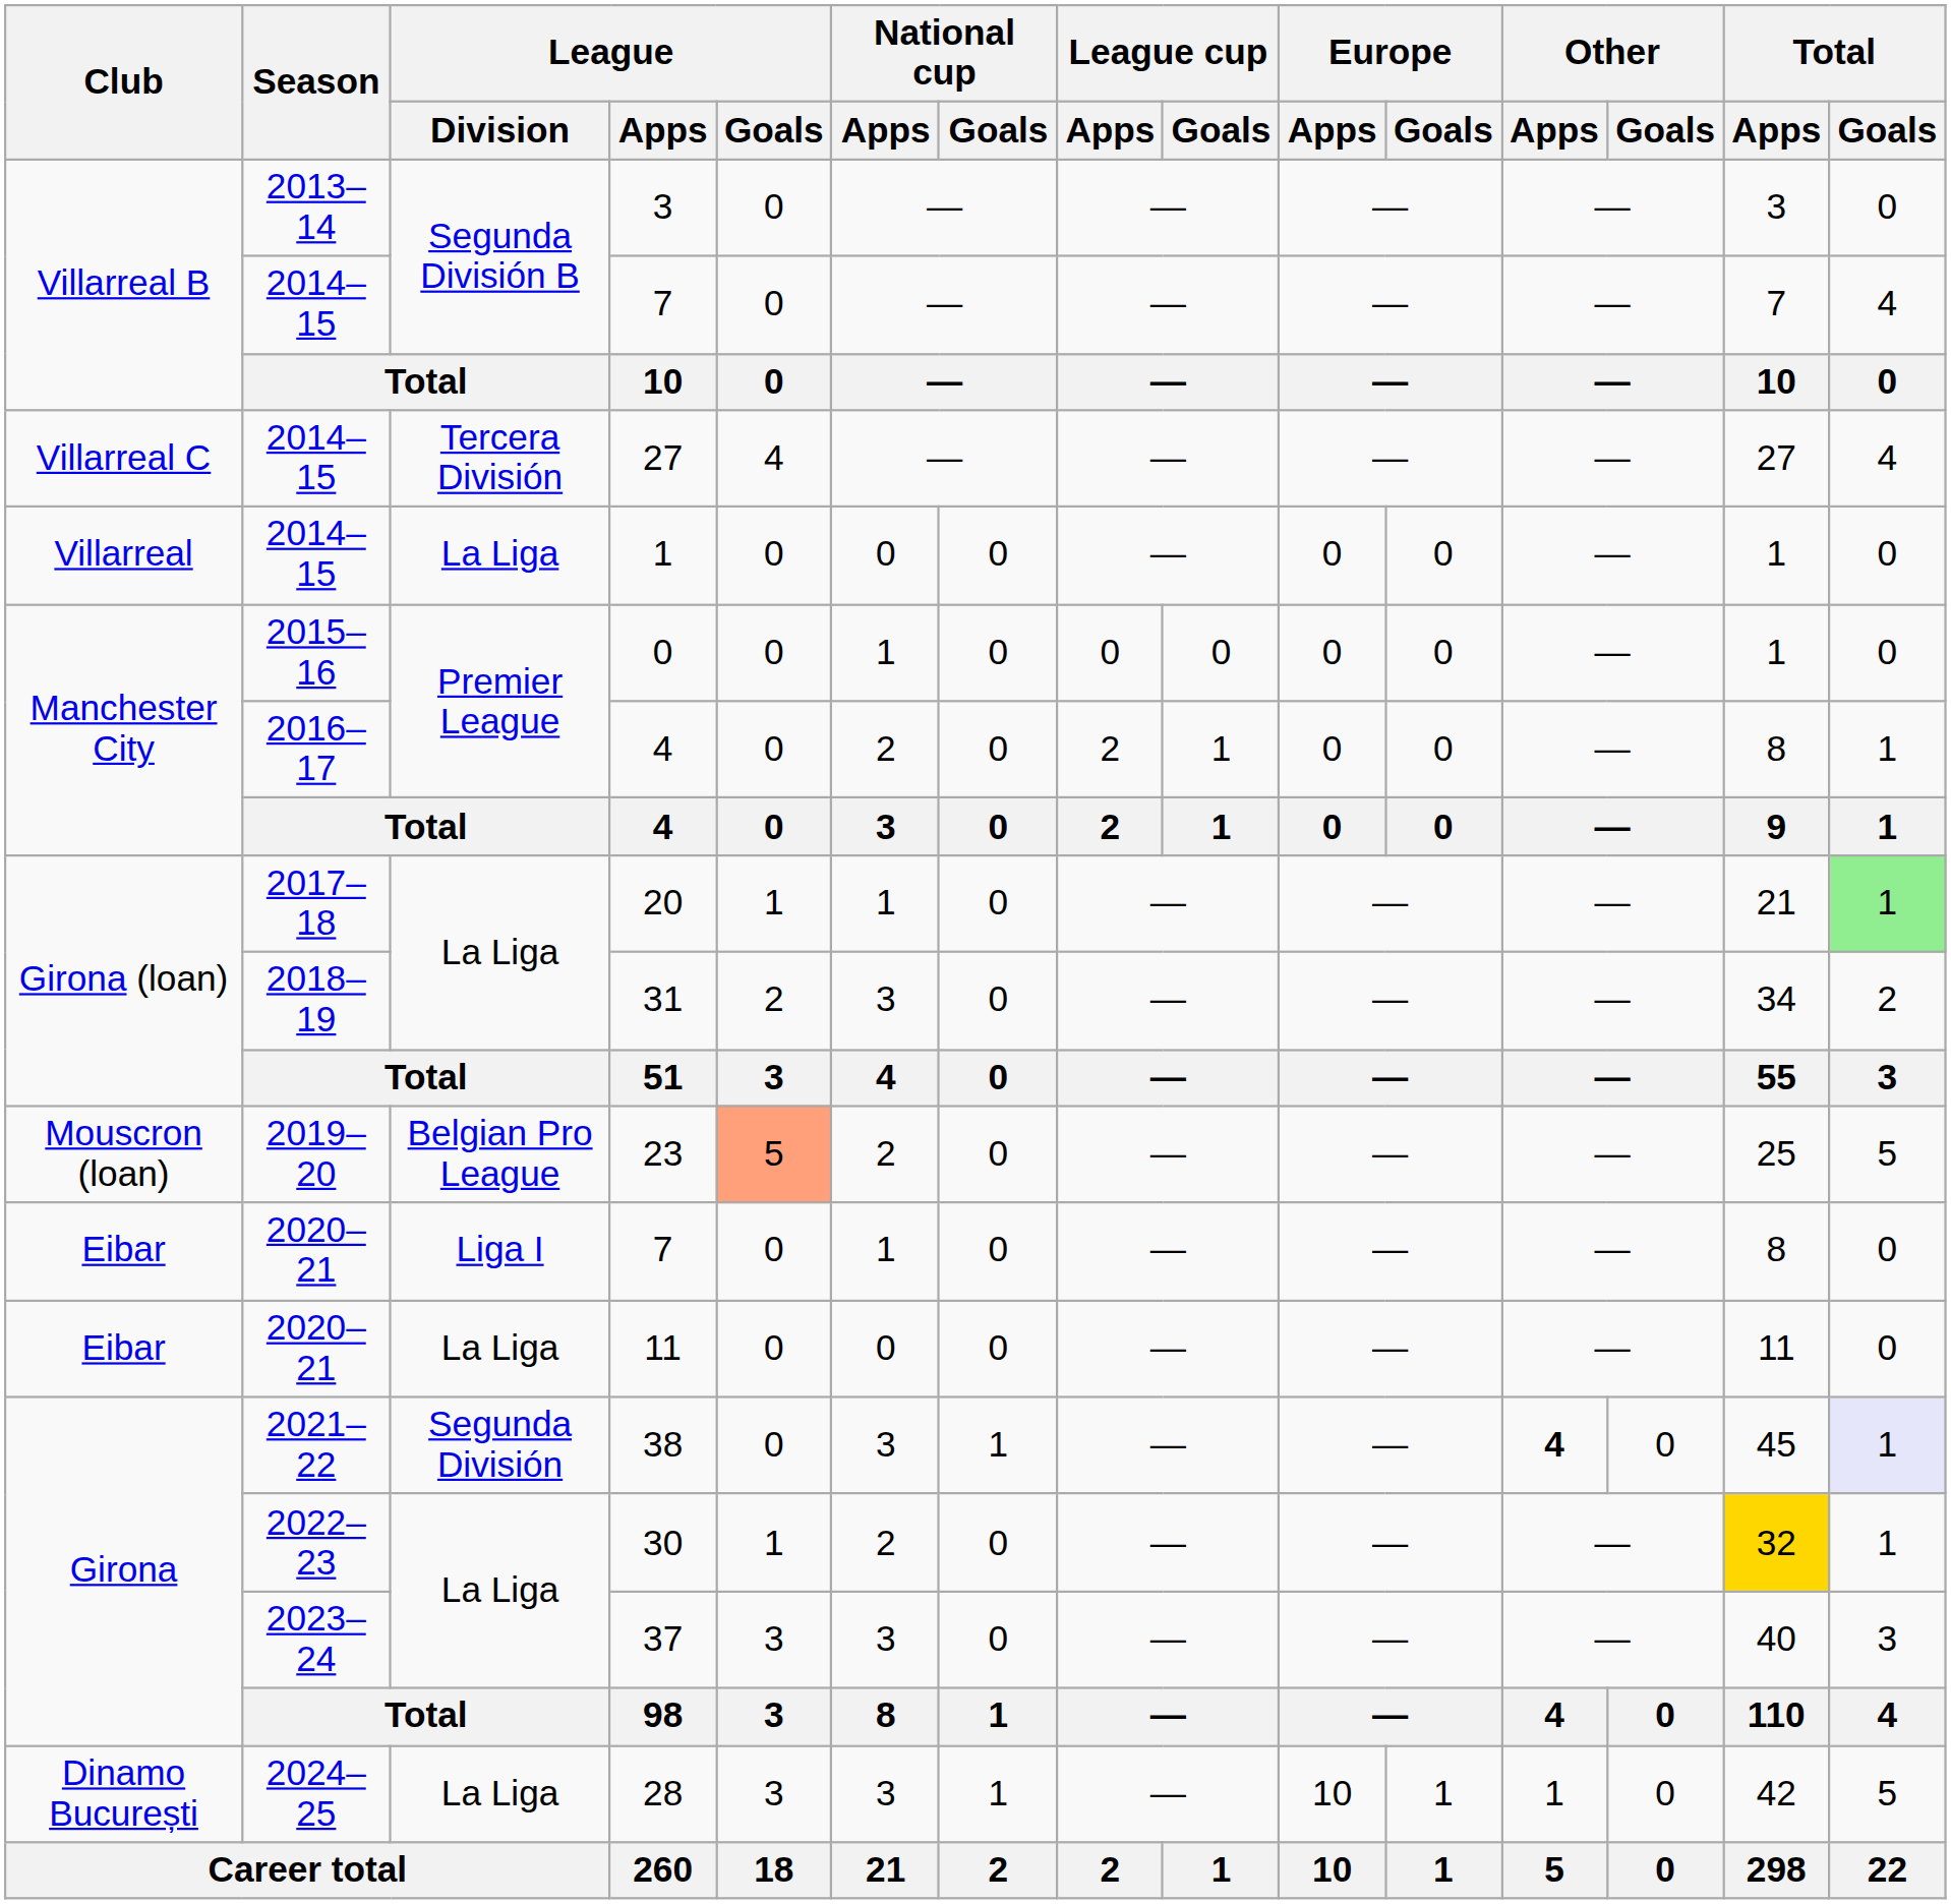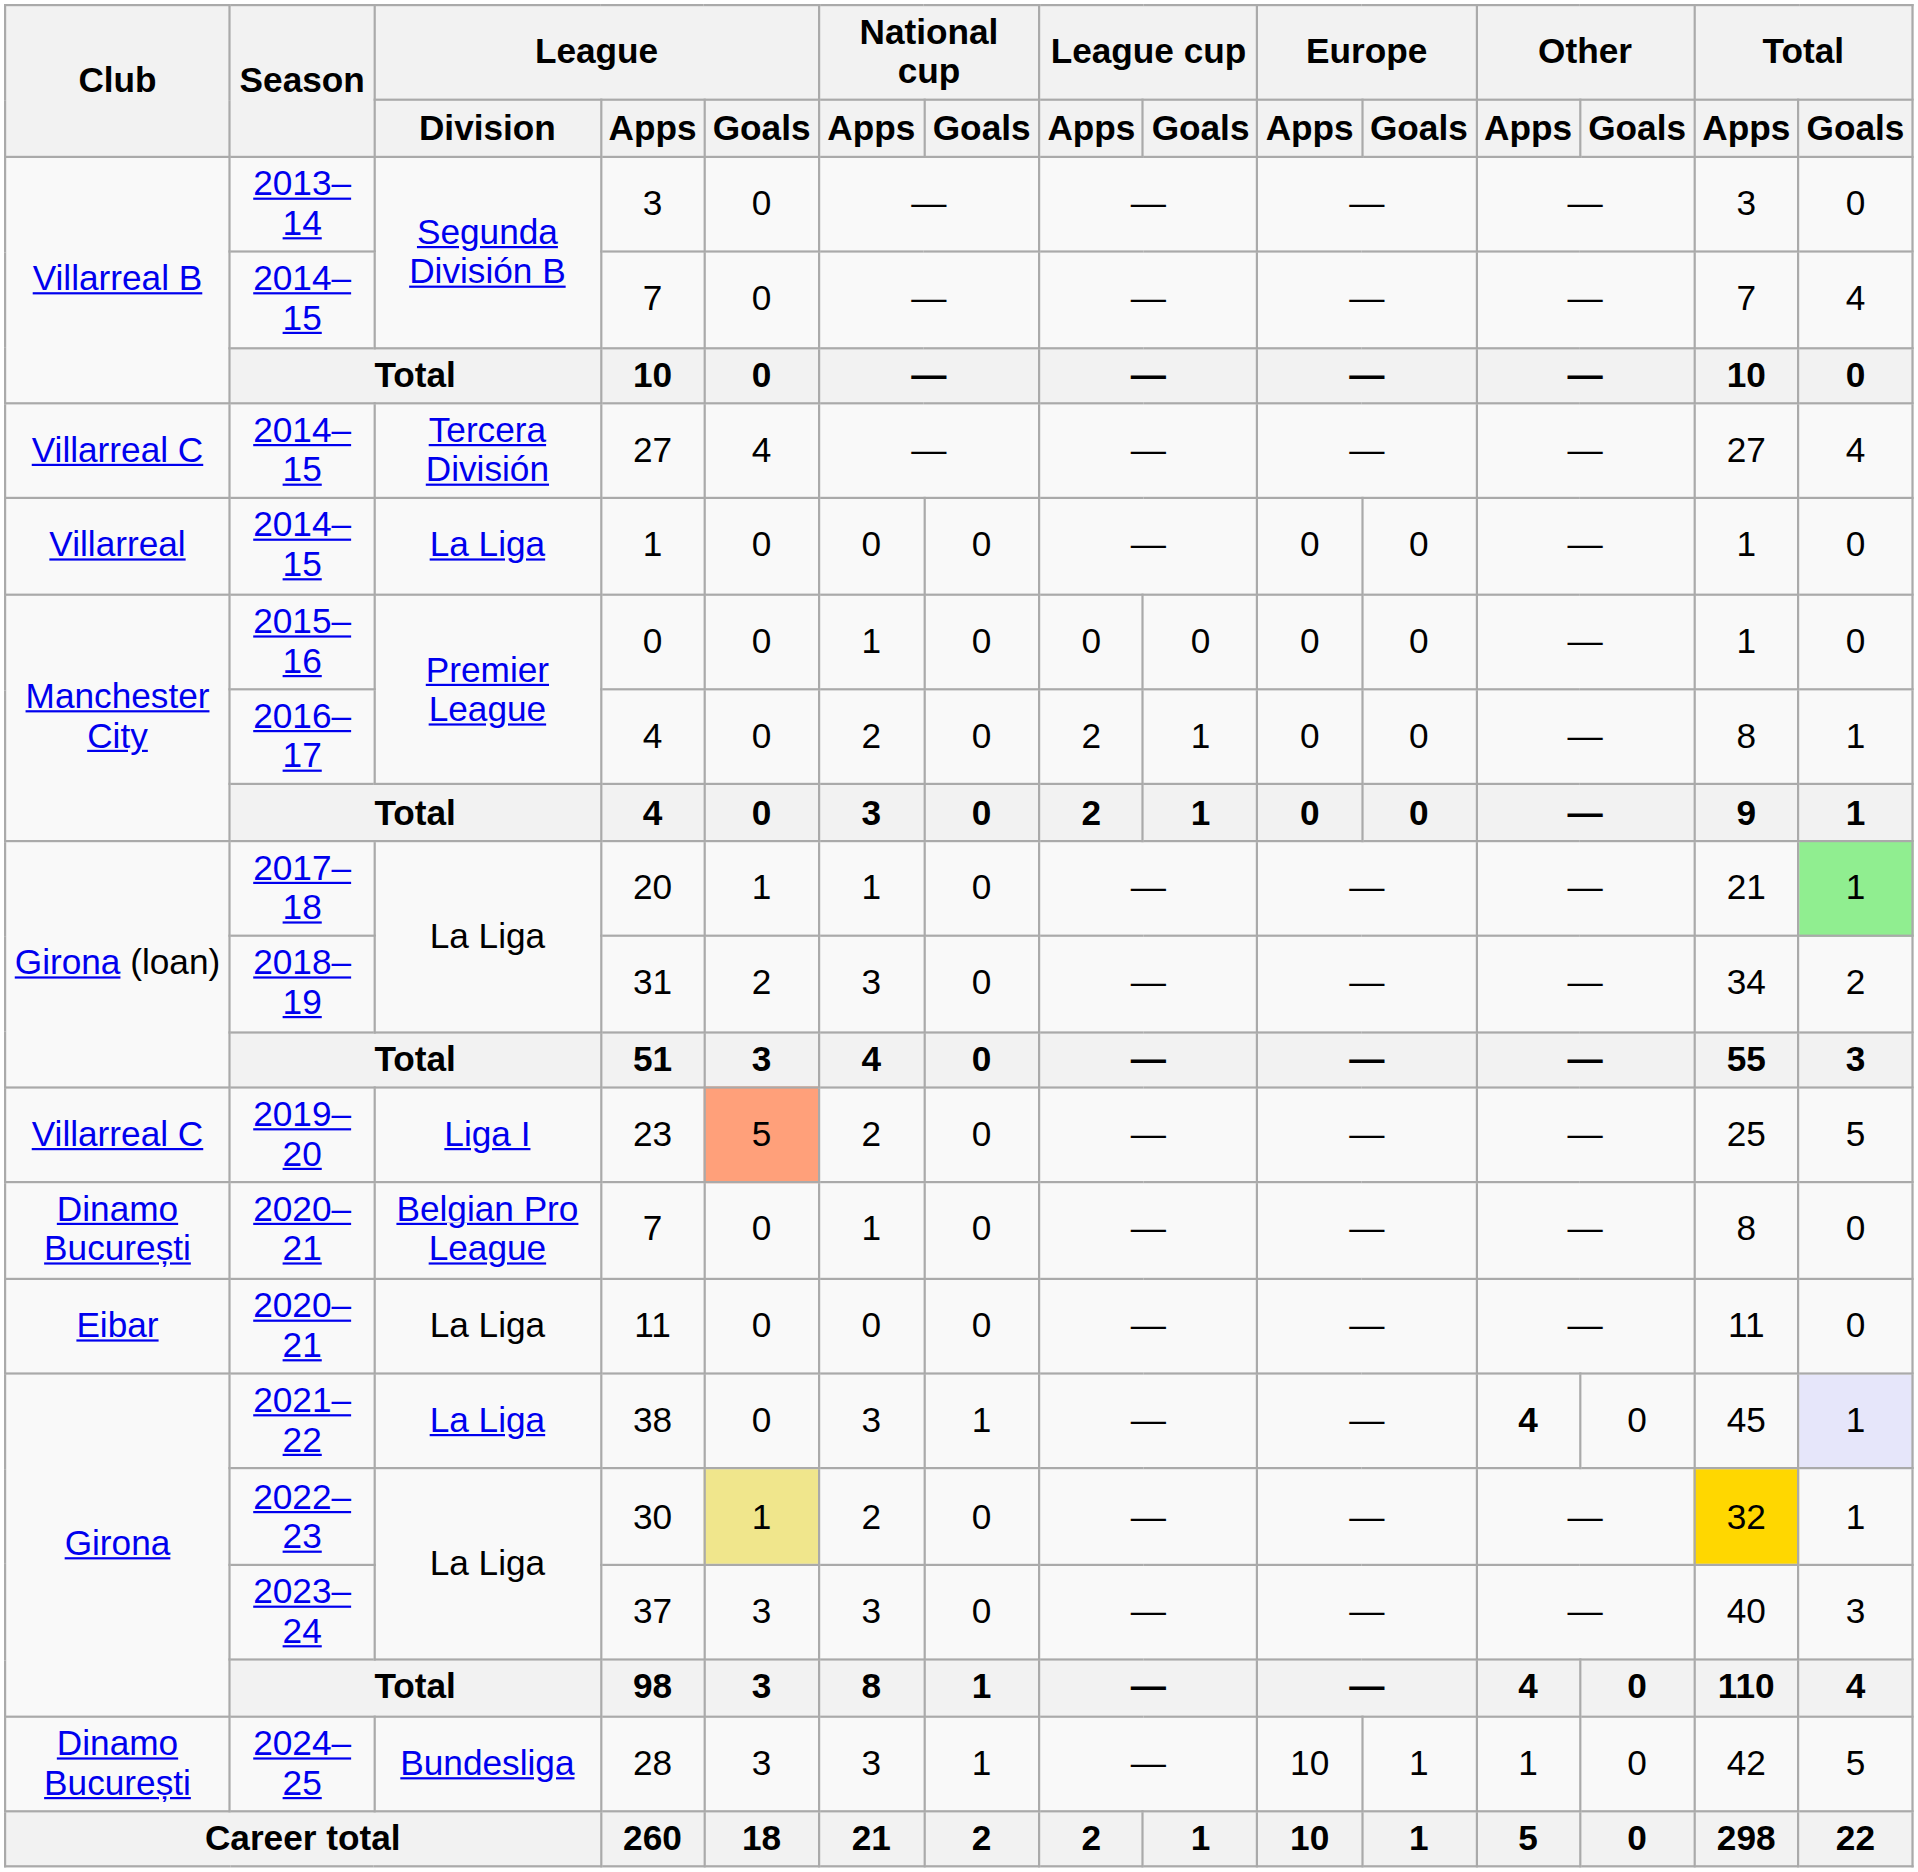23 | Club: Mouscron (loan) -> Villarreal C
23 | League / Division: Belgian Pro League -> Liga I
2020–21 / 7 | Club: Eibar -> Dinamo București
2020–21 / 7 | League / Division: Liga I -> Belgian Pro League
38 | League / Division: Segunda División -> La Liga
30 | League / Goals: no background -> khaki background
28 | League / Division: La Liga -> Bundesliga
